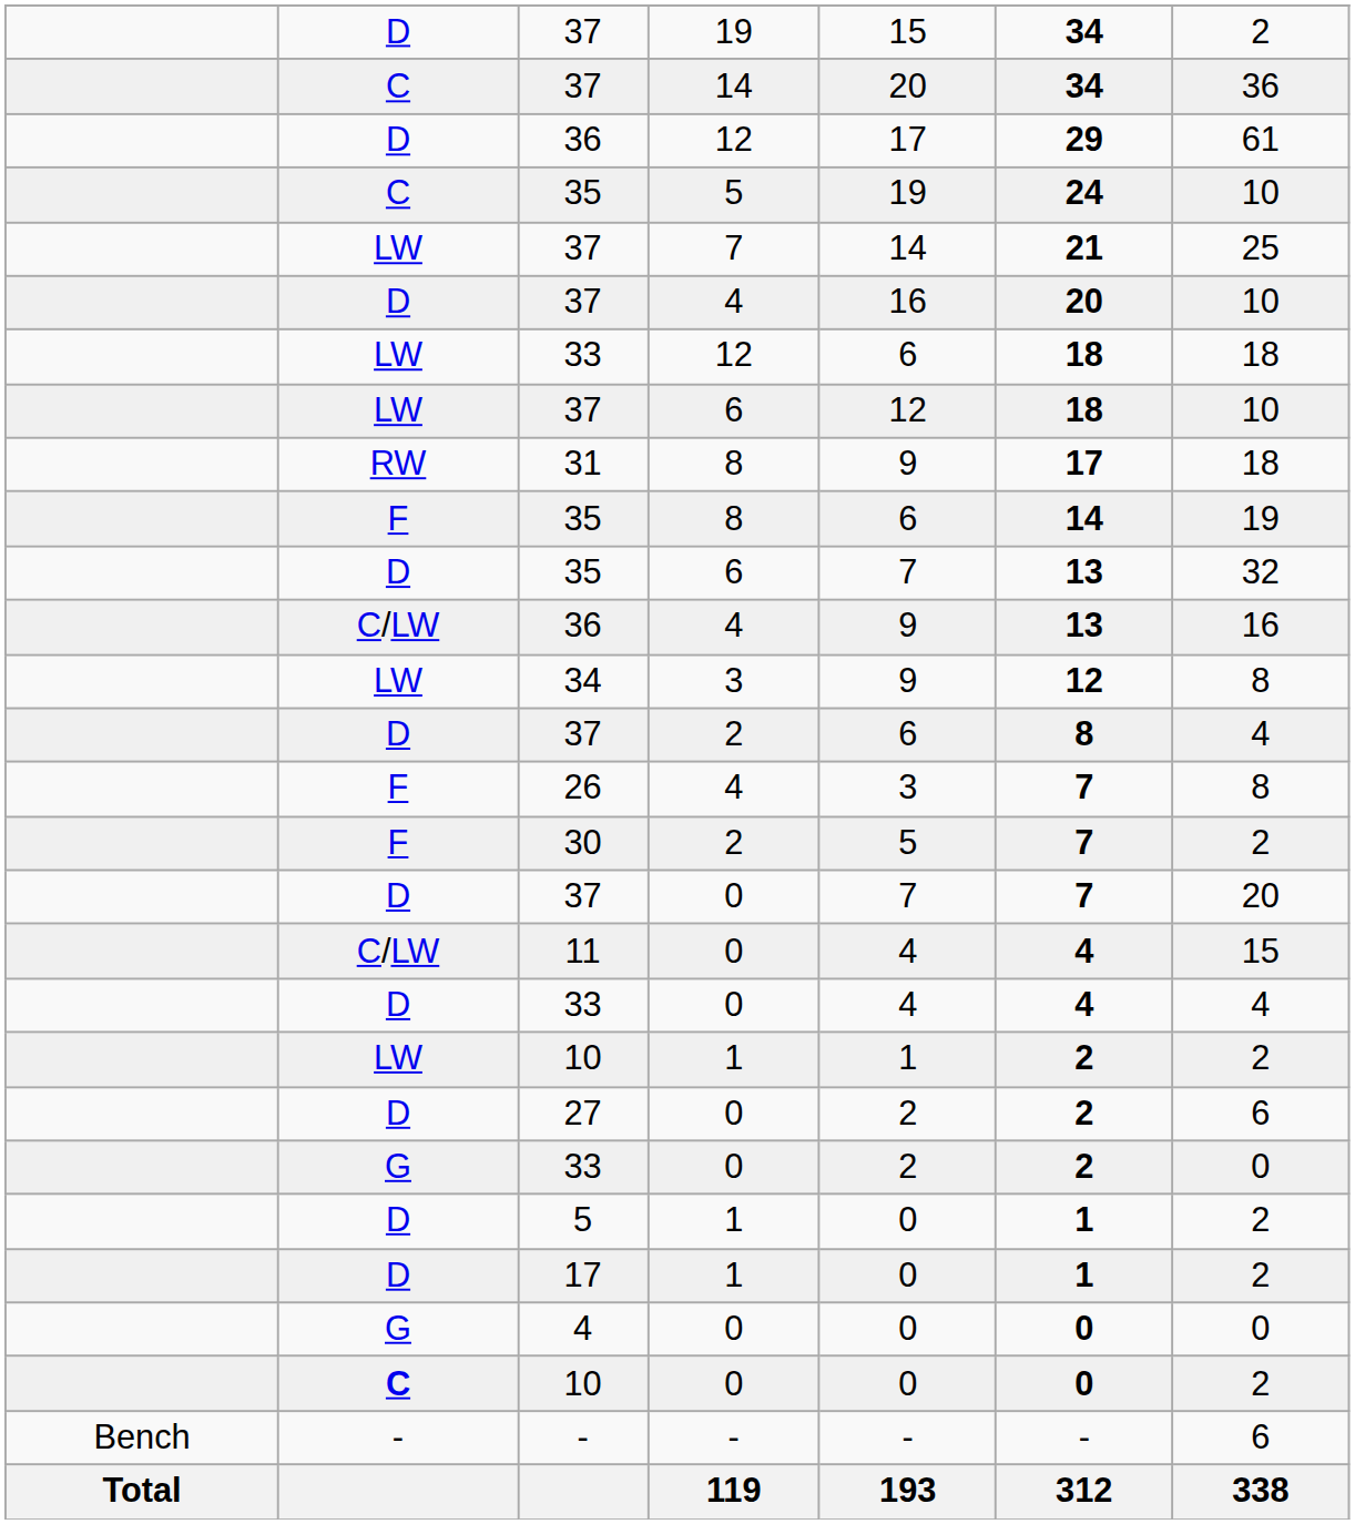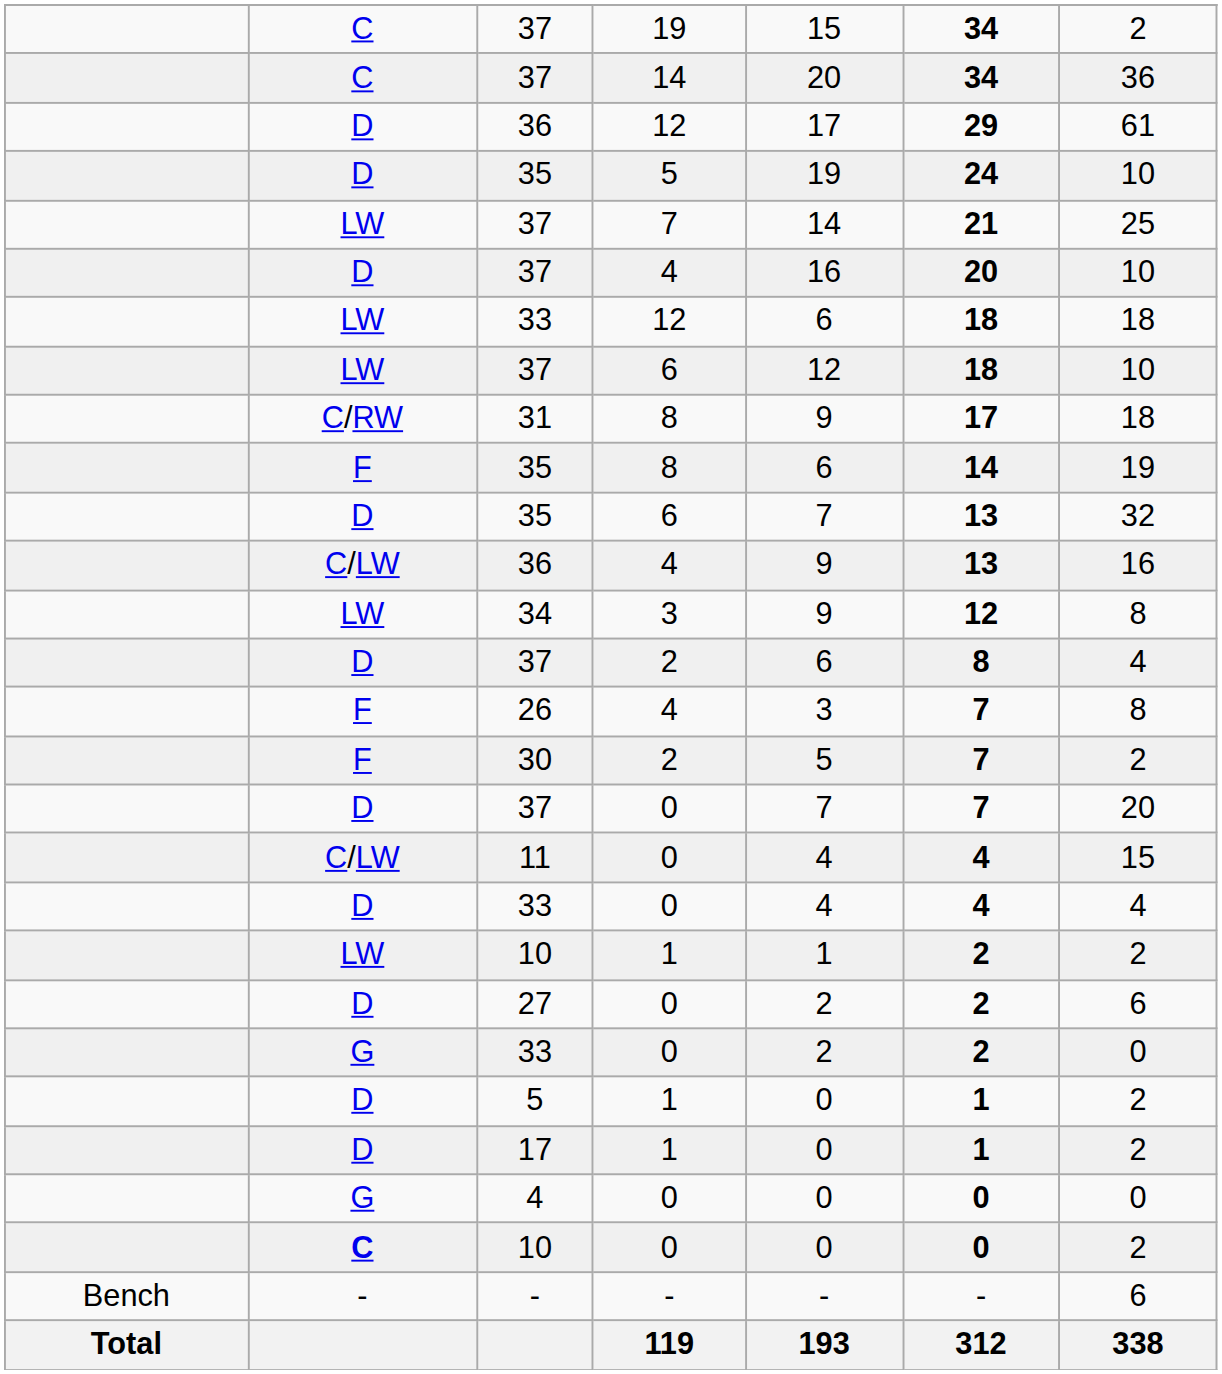37 / 19 | column 2: D -> C
35 / 5 | column 2: C -> D
31 | column 2: RW -> C/RW
